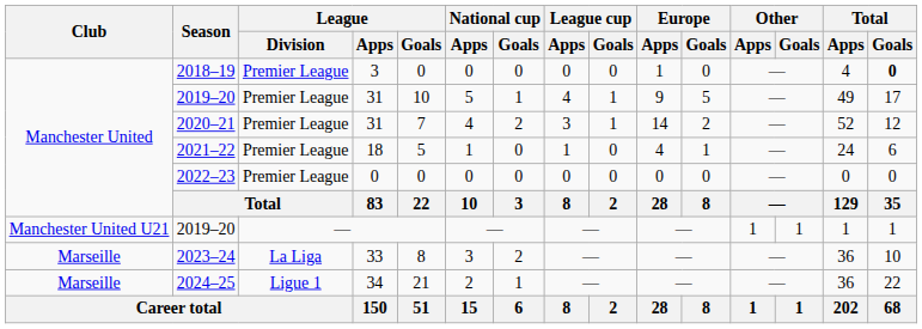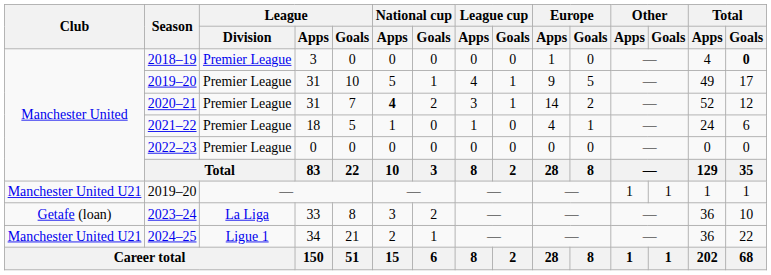2020–21 | National cup / Apps: normal -> bold
2023–24 | Club: Marseille -> Getafe (loan)
2024–25 | Club: Marseille -> Manchester United U21
